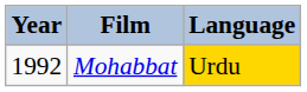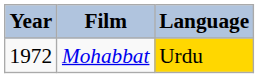Mohabbat | Year: 1992 -> 1972
